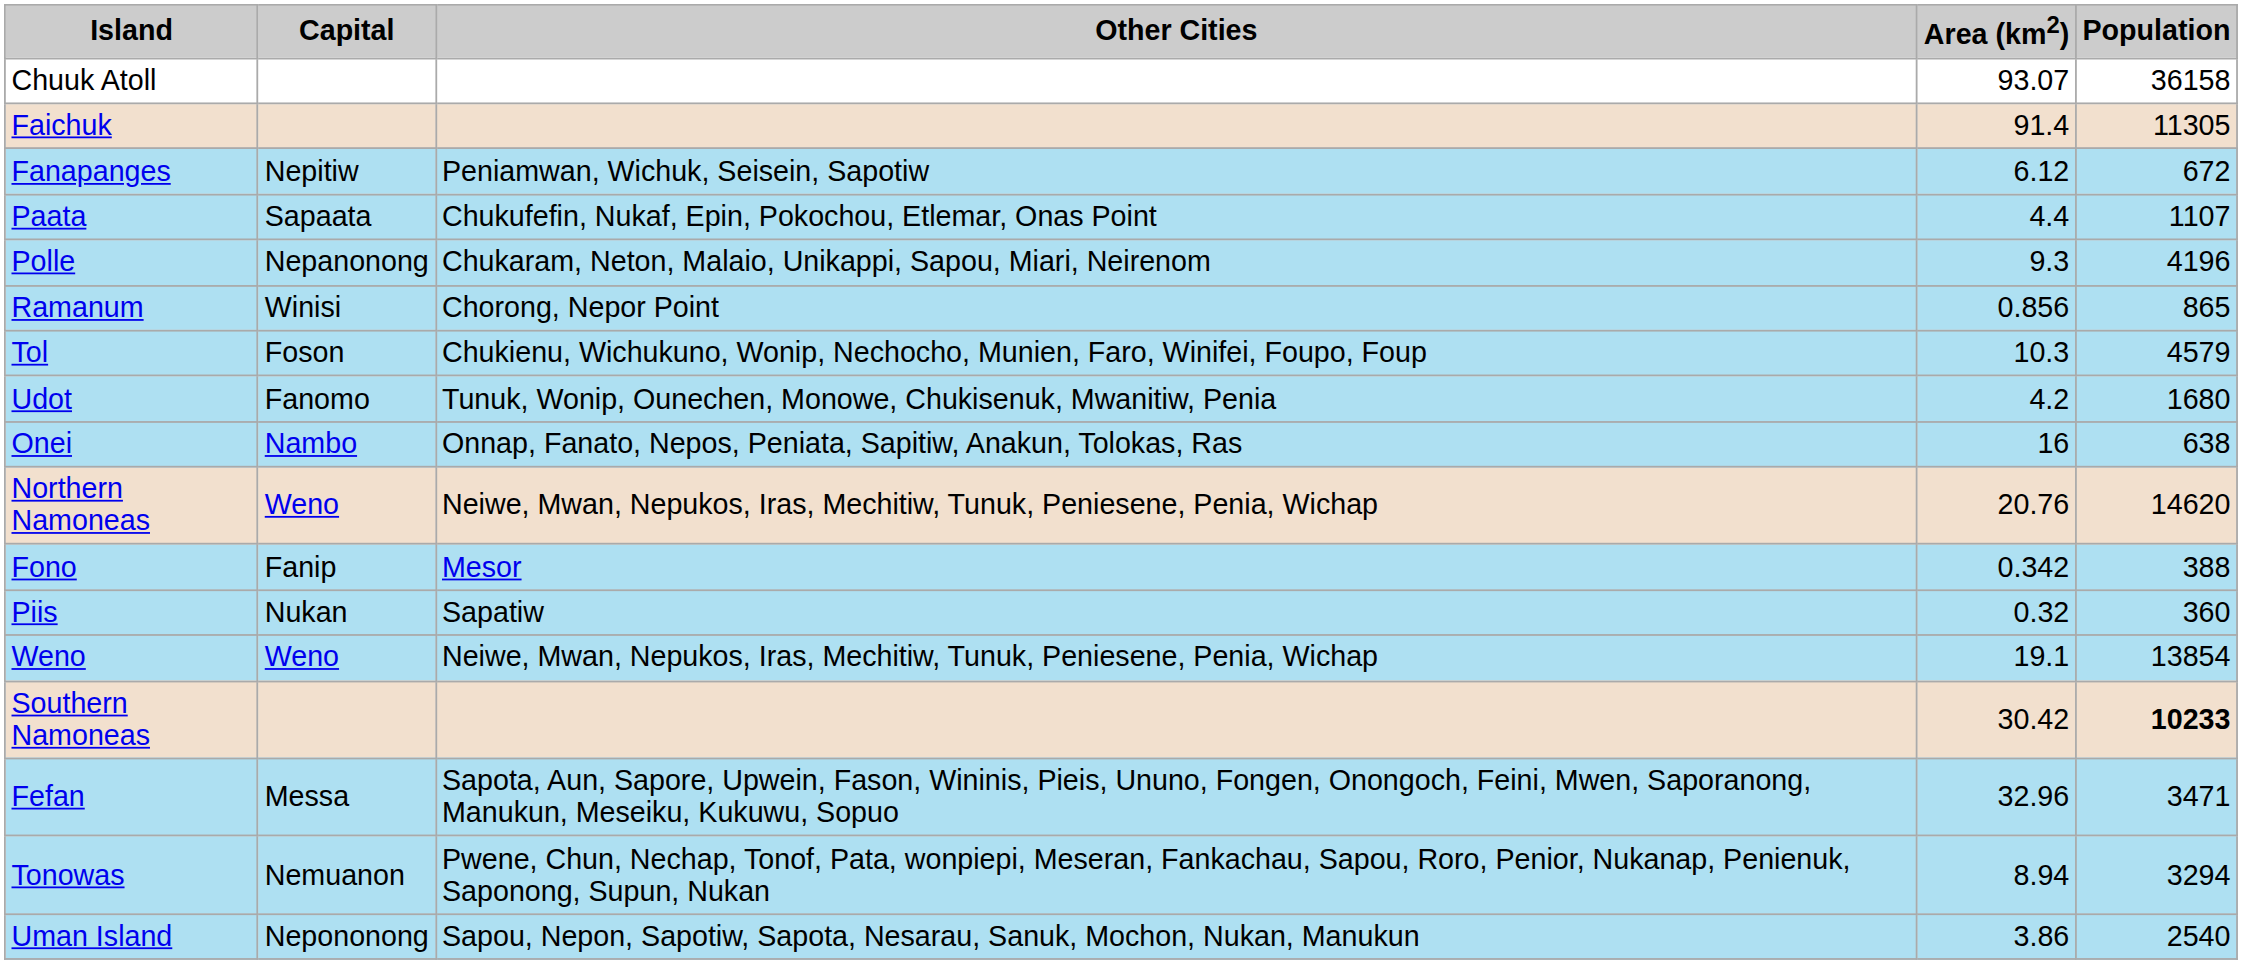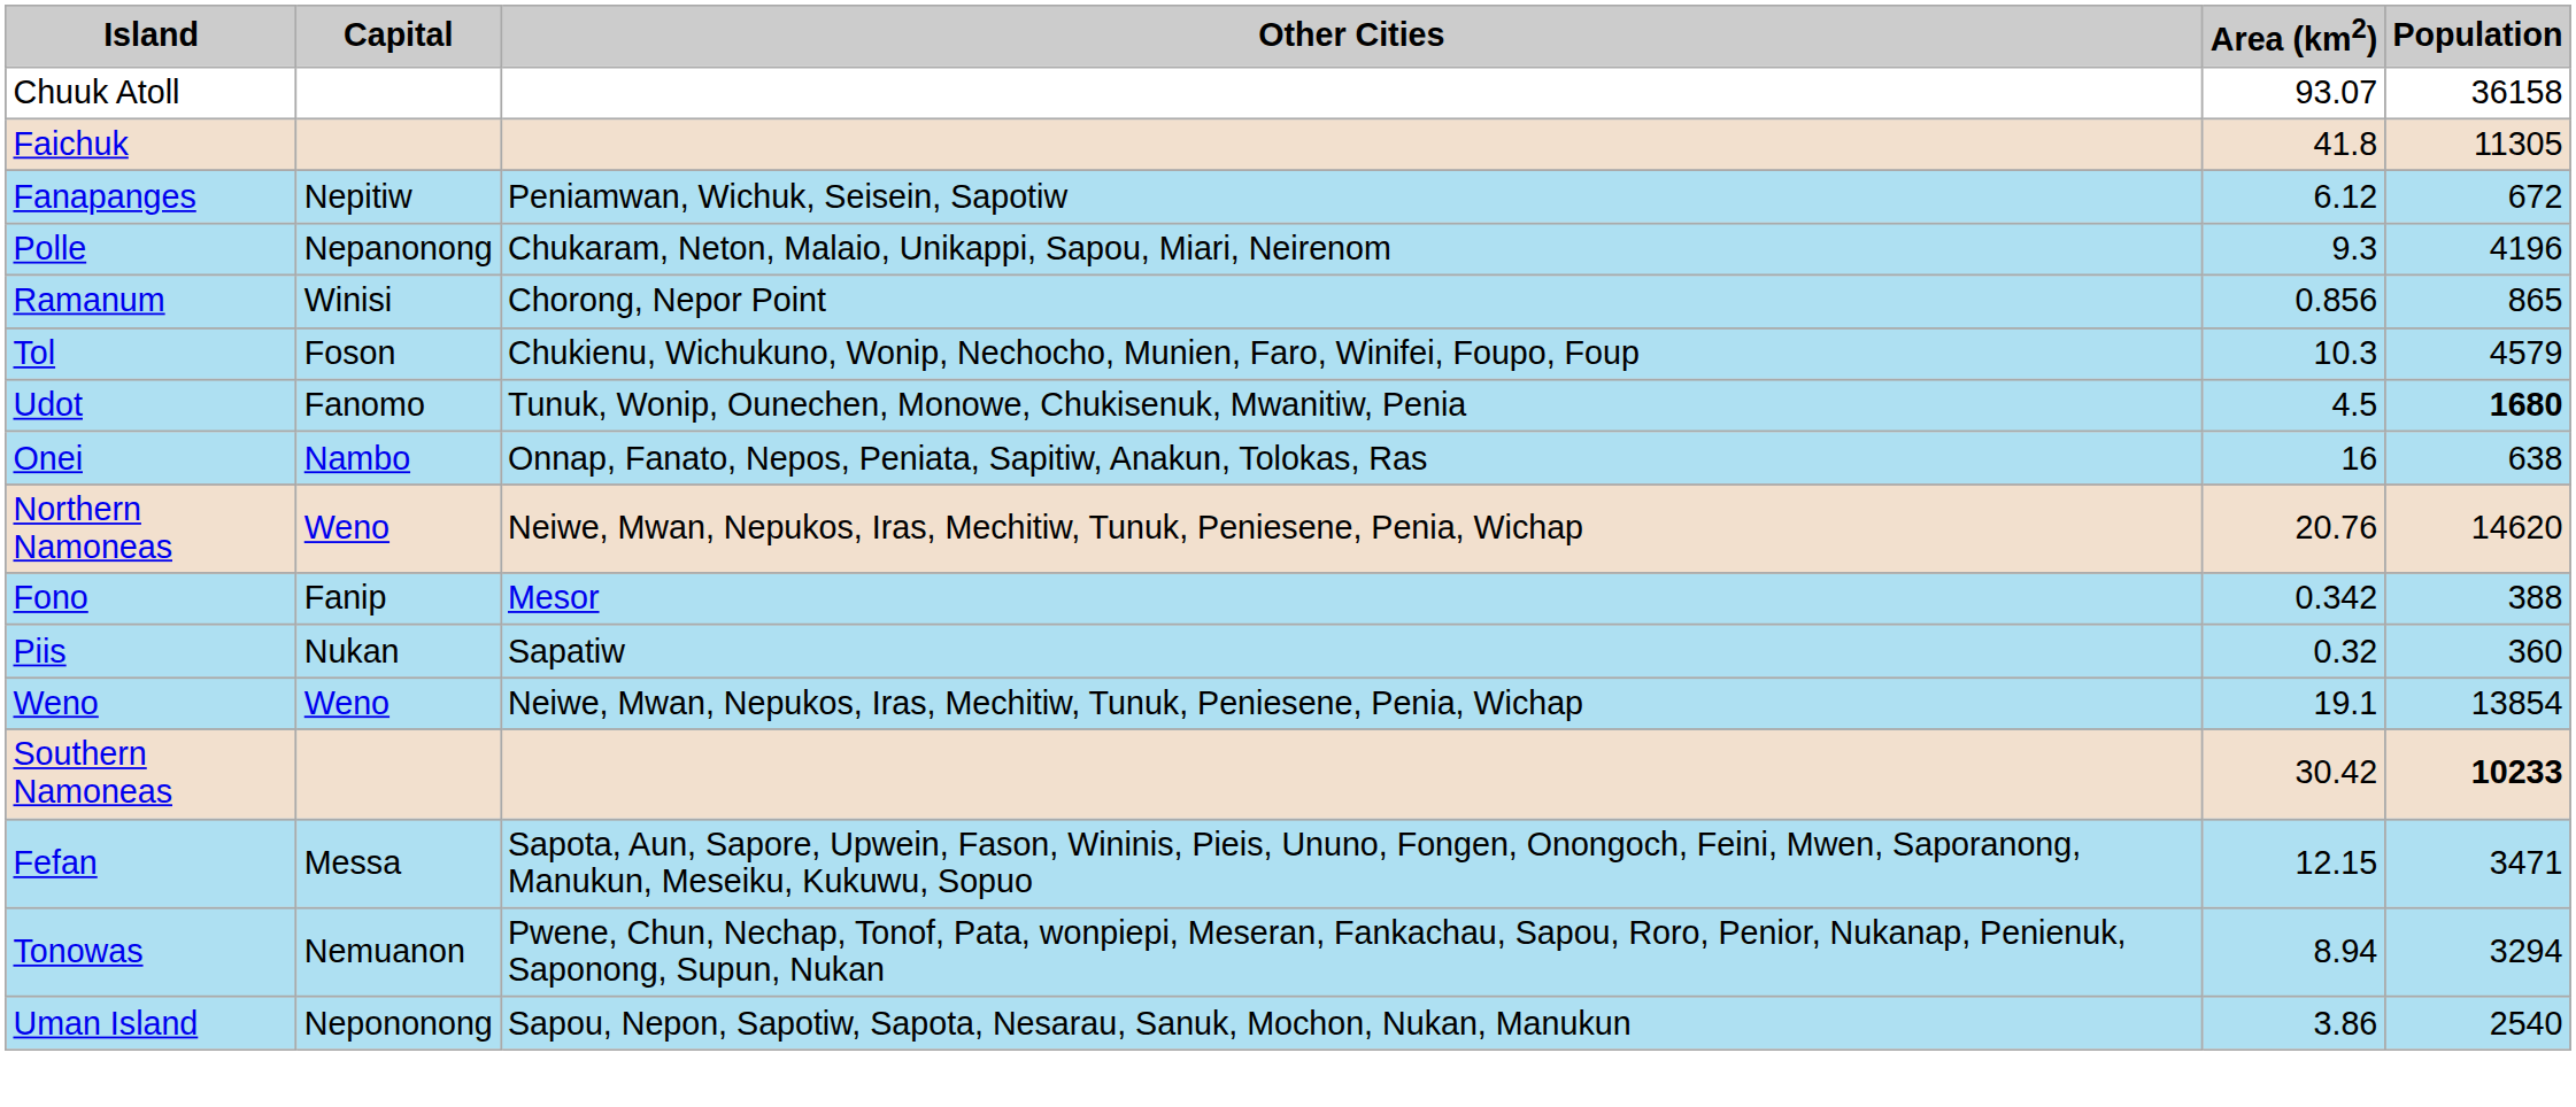Faichuk | Area (km2): 91.4 -> 41.8
- row: Paata | Sapaata | Chukufefin, Nukaf, Epin, Pokochou, Etlemar, Onas Point | 4.4 | 1107
Udot | Area (km2): 4.2 -> 4.5
Udot | Population: normal -> bold
Fefan | Area (km2): 32.96 -> 12.15
